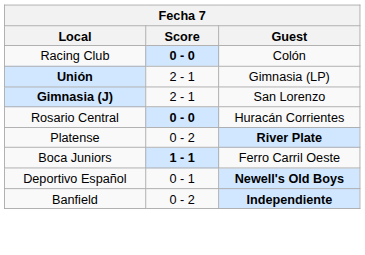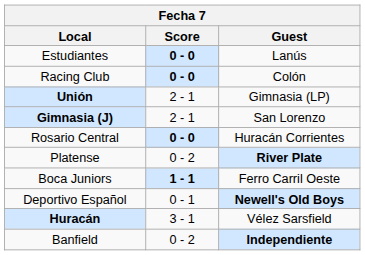+ row: Estudiantes | 0 - 0 | Lanús
+ row: Huracán | 3 - 1 | Vélez Sarsfield
